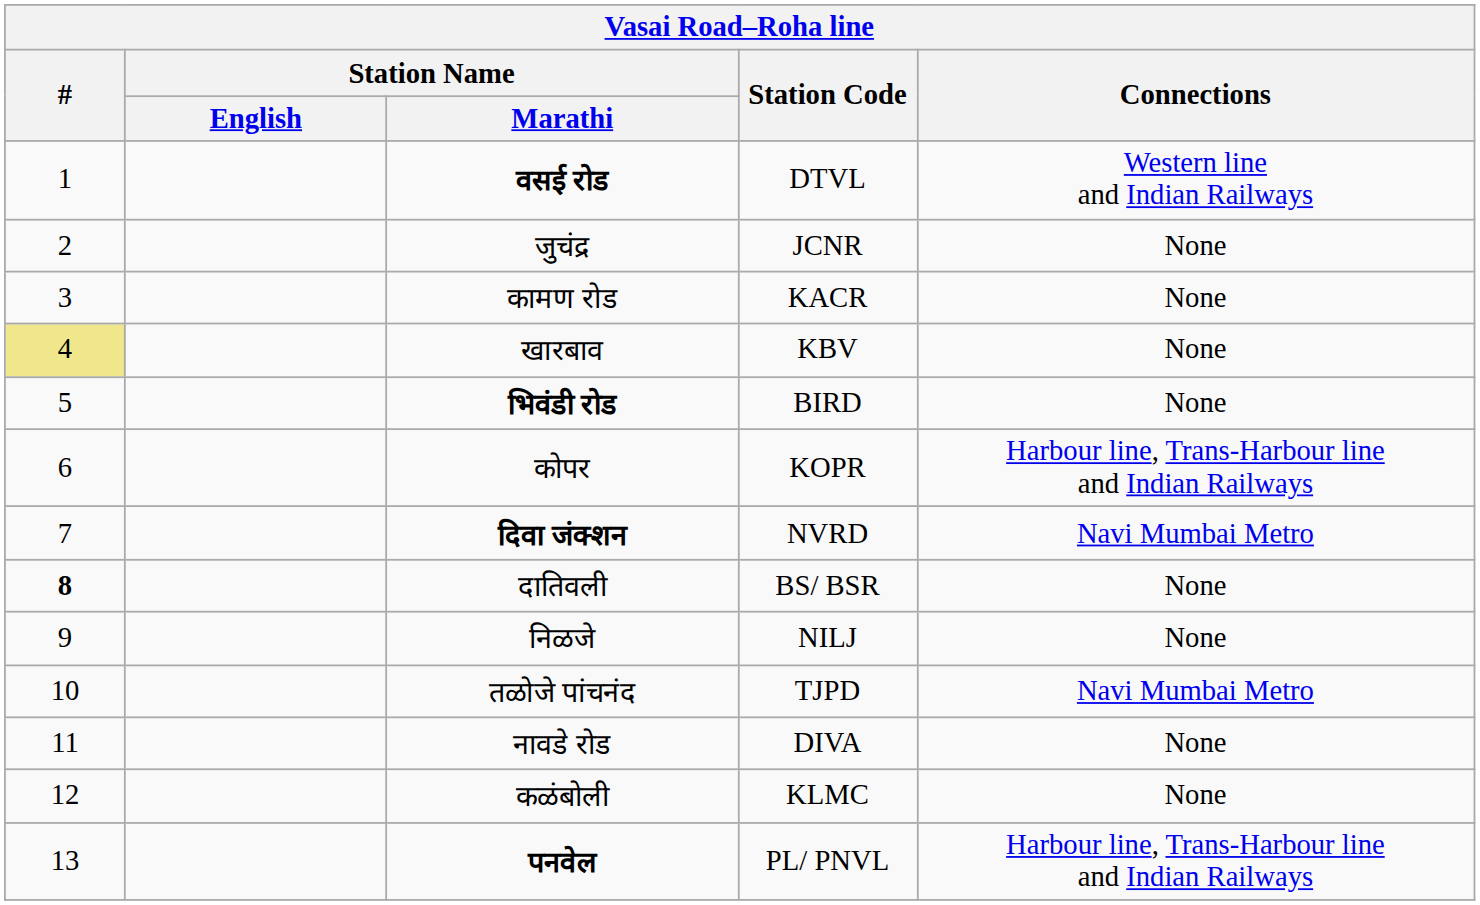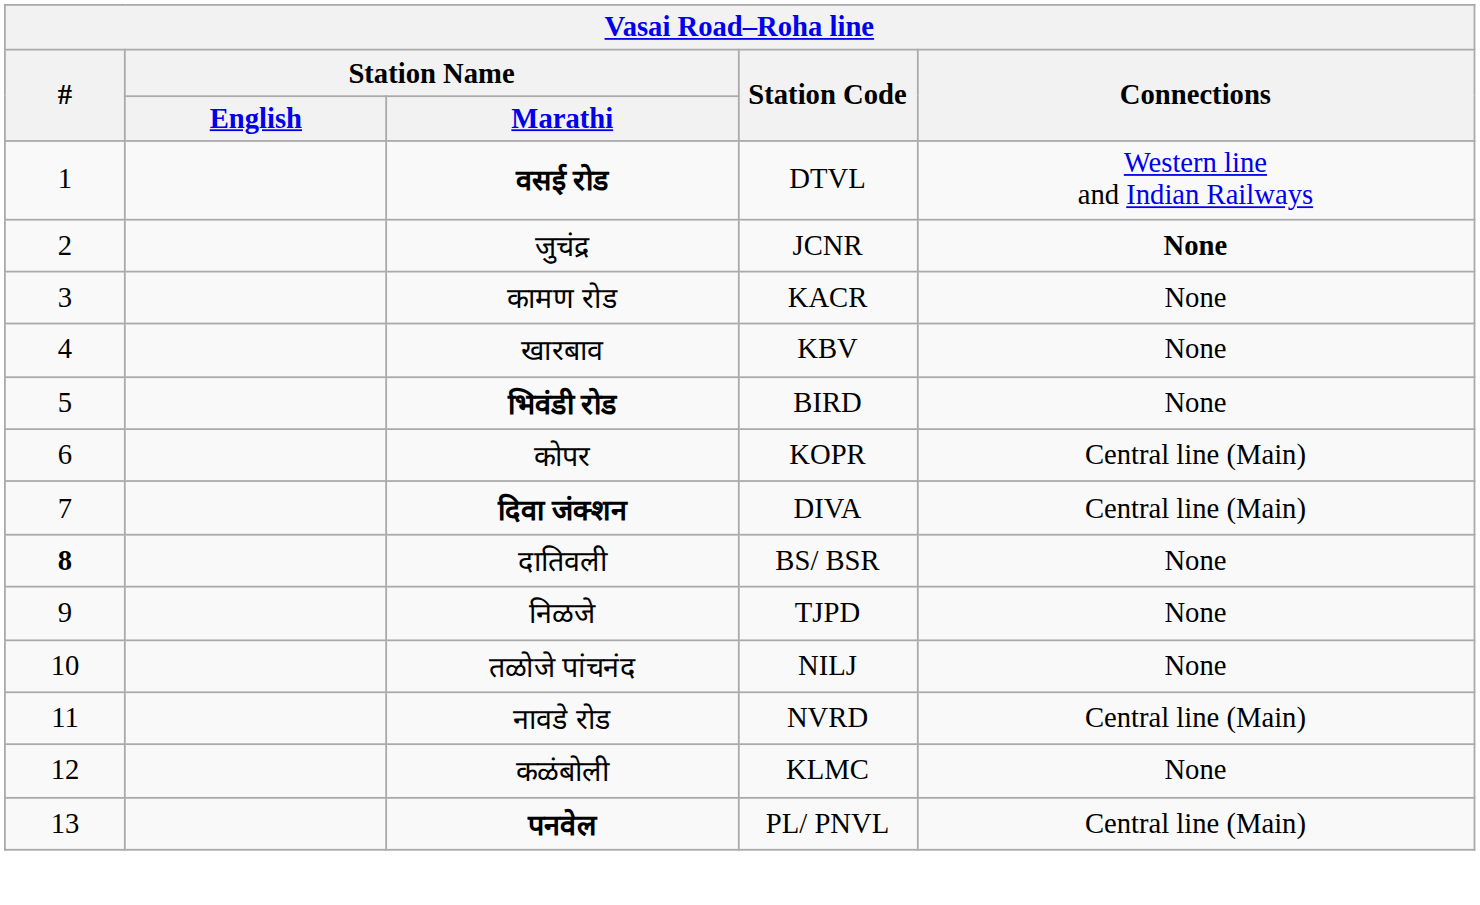जुचंद्र | Connections: normal -> bold
खारबाव | #: khaki background -> no background
कोपर | Connections: Harbour line, Trans-Harbour line and Indian Railways -> Central line (Main)
दिवा जंक्शन | Station Code: NVRD -> DIVA
दिवा जंक्शन | Connections: Navi Mumbai Metro -> Central line (Main)
निळजे | Station Code: NILJ -> TJPD
तळोजे पांचनंद | Station Code: TJPD -> NILJ
तळोजे पांचनंद | Connections: Navi Mumbai Metro -> None
नावडे रोड | Station Code: DIVA -> NVRD
नावडे रोड | Connections: None -> Central line (Main)
पनवेल | Connections: Harbour line, Trans-Harbour line and Indian Railways -> Central line (Main)
